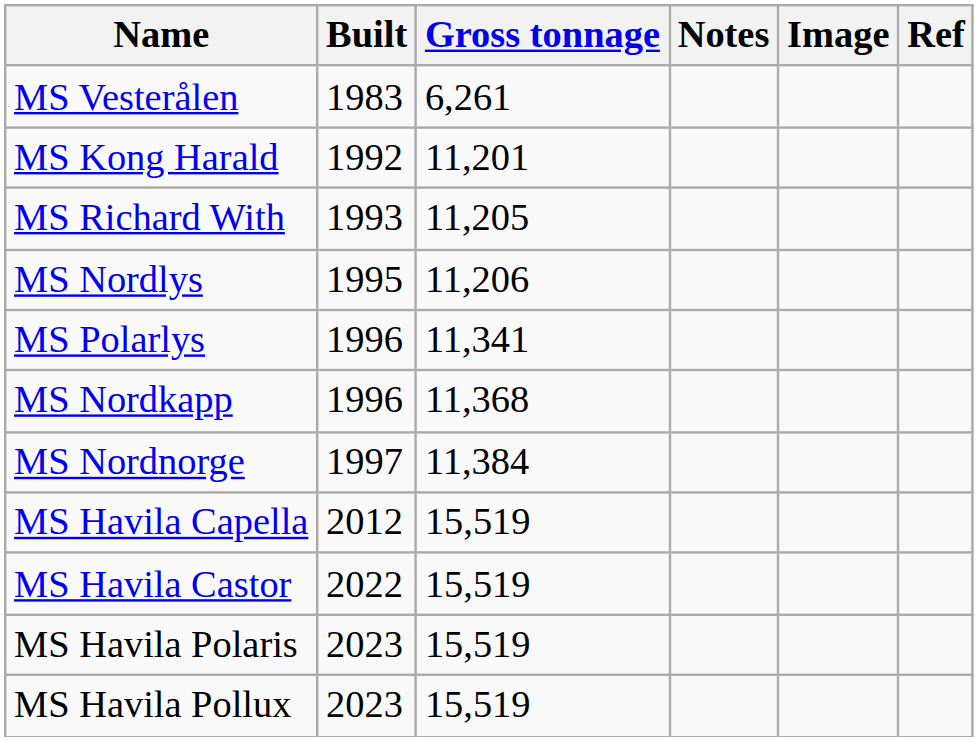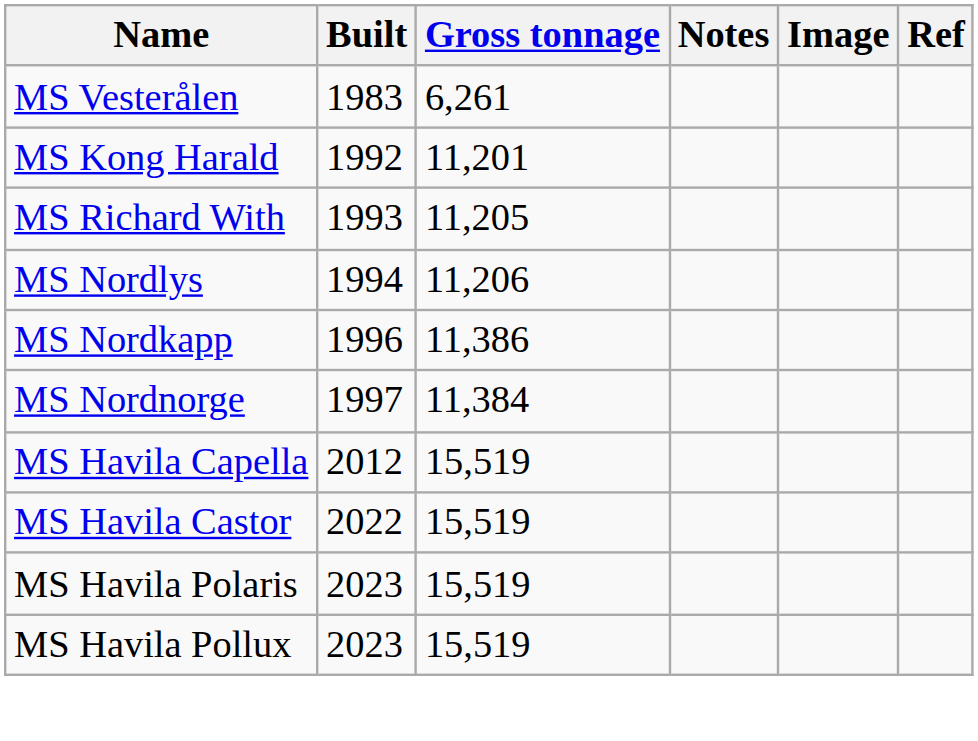MS Nordlys | Built: 1995 -> 1994
- row: MS Polarlys | 1996 | 11,341
MS Nordkapp | Gross tonnage: 11,368 -> 11,386
